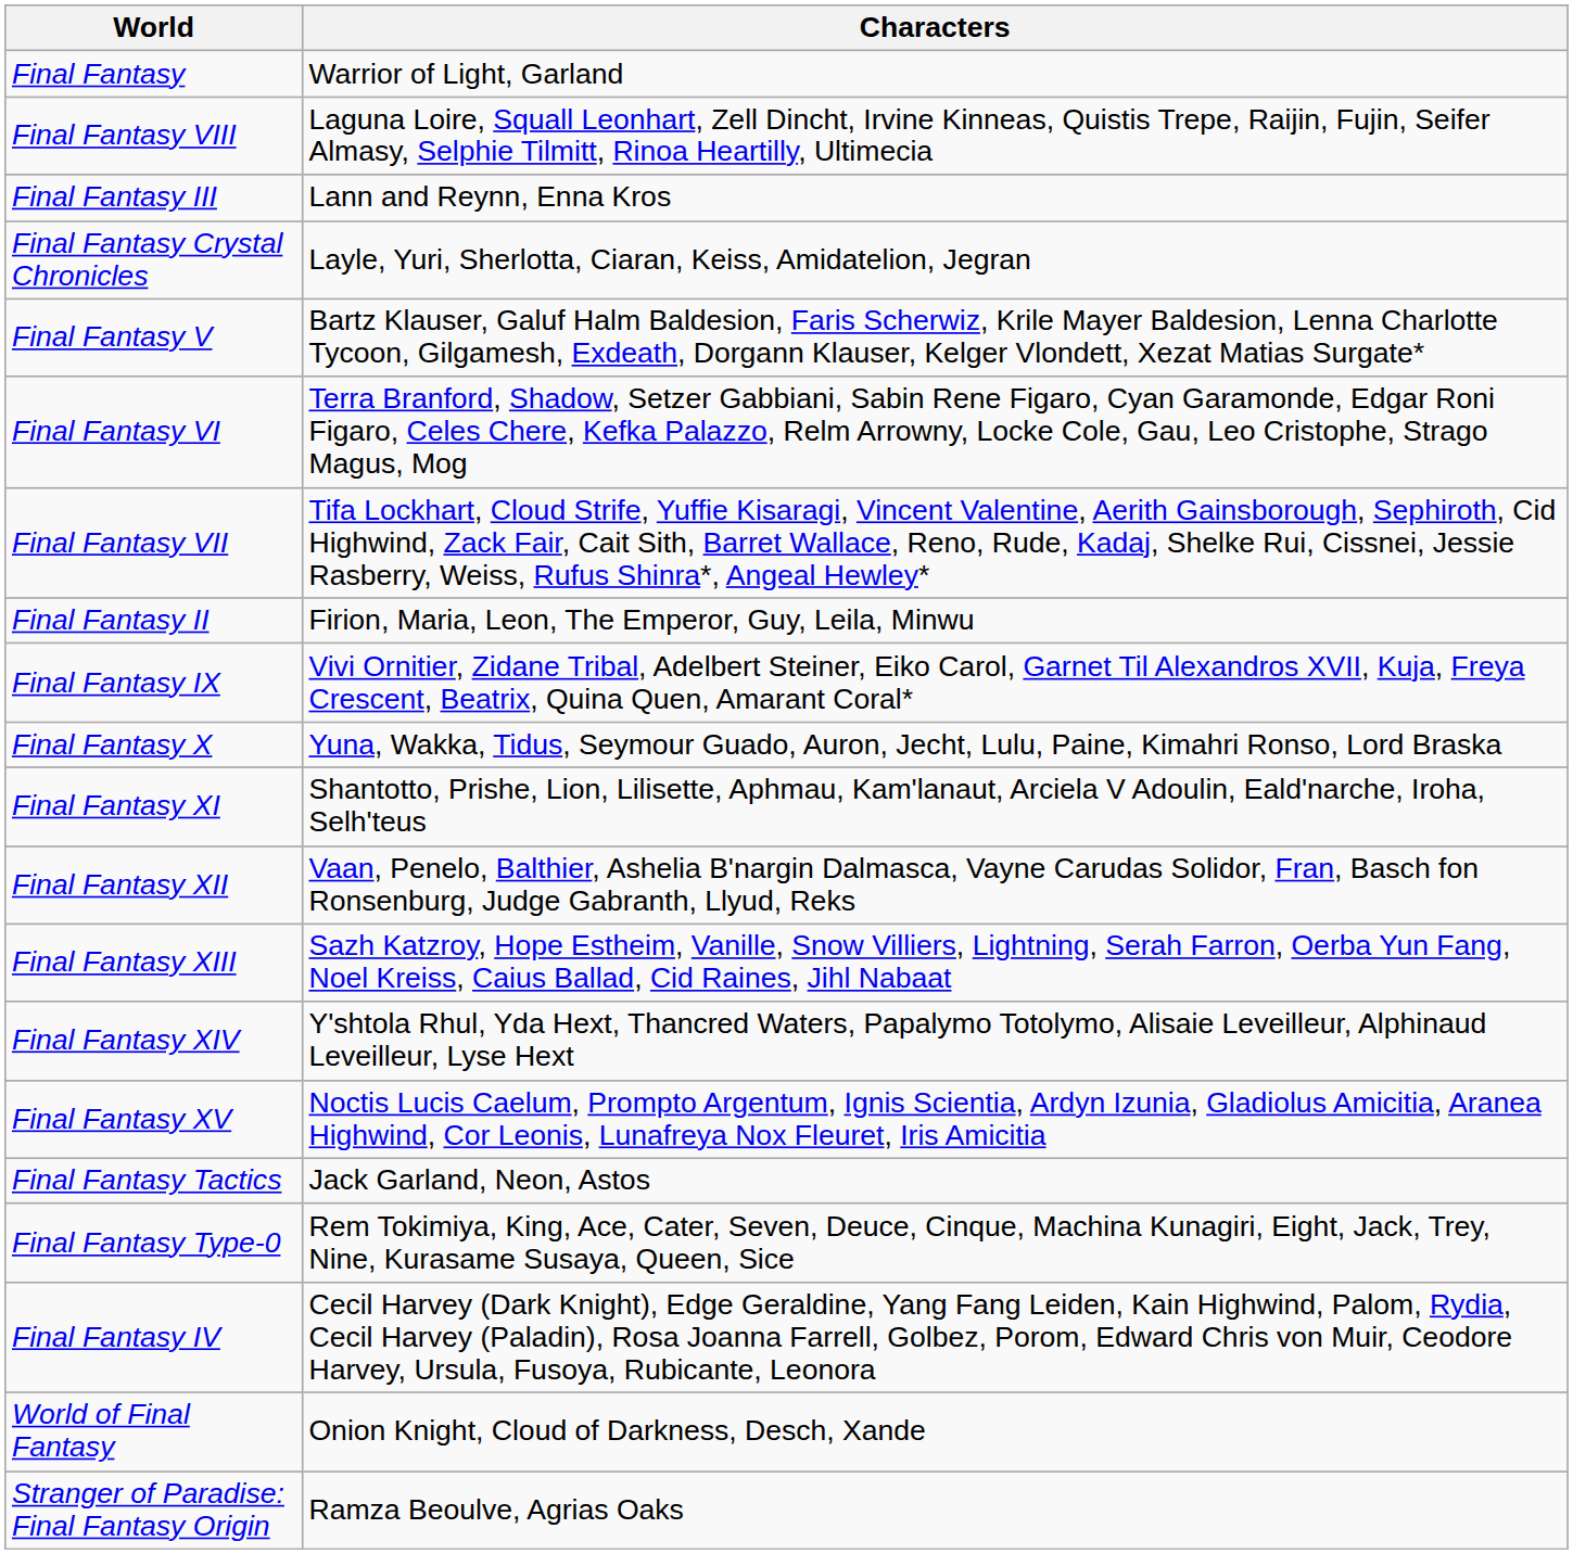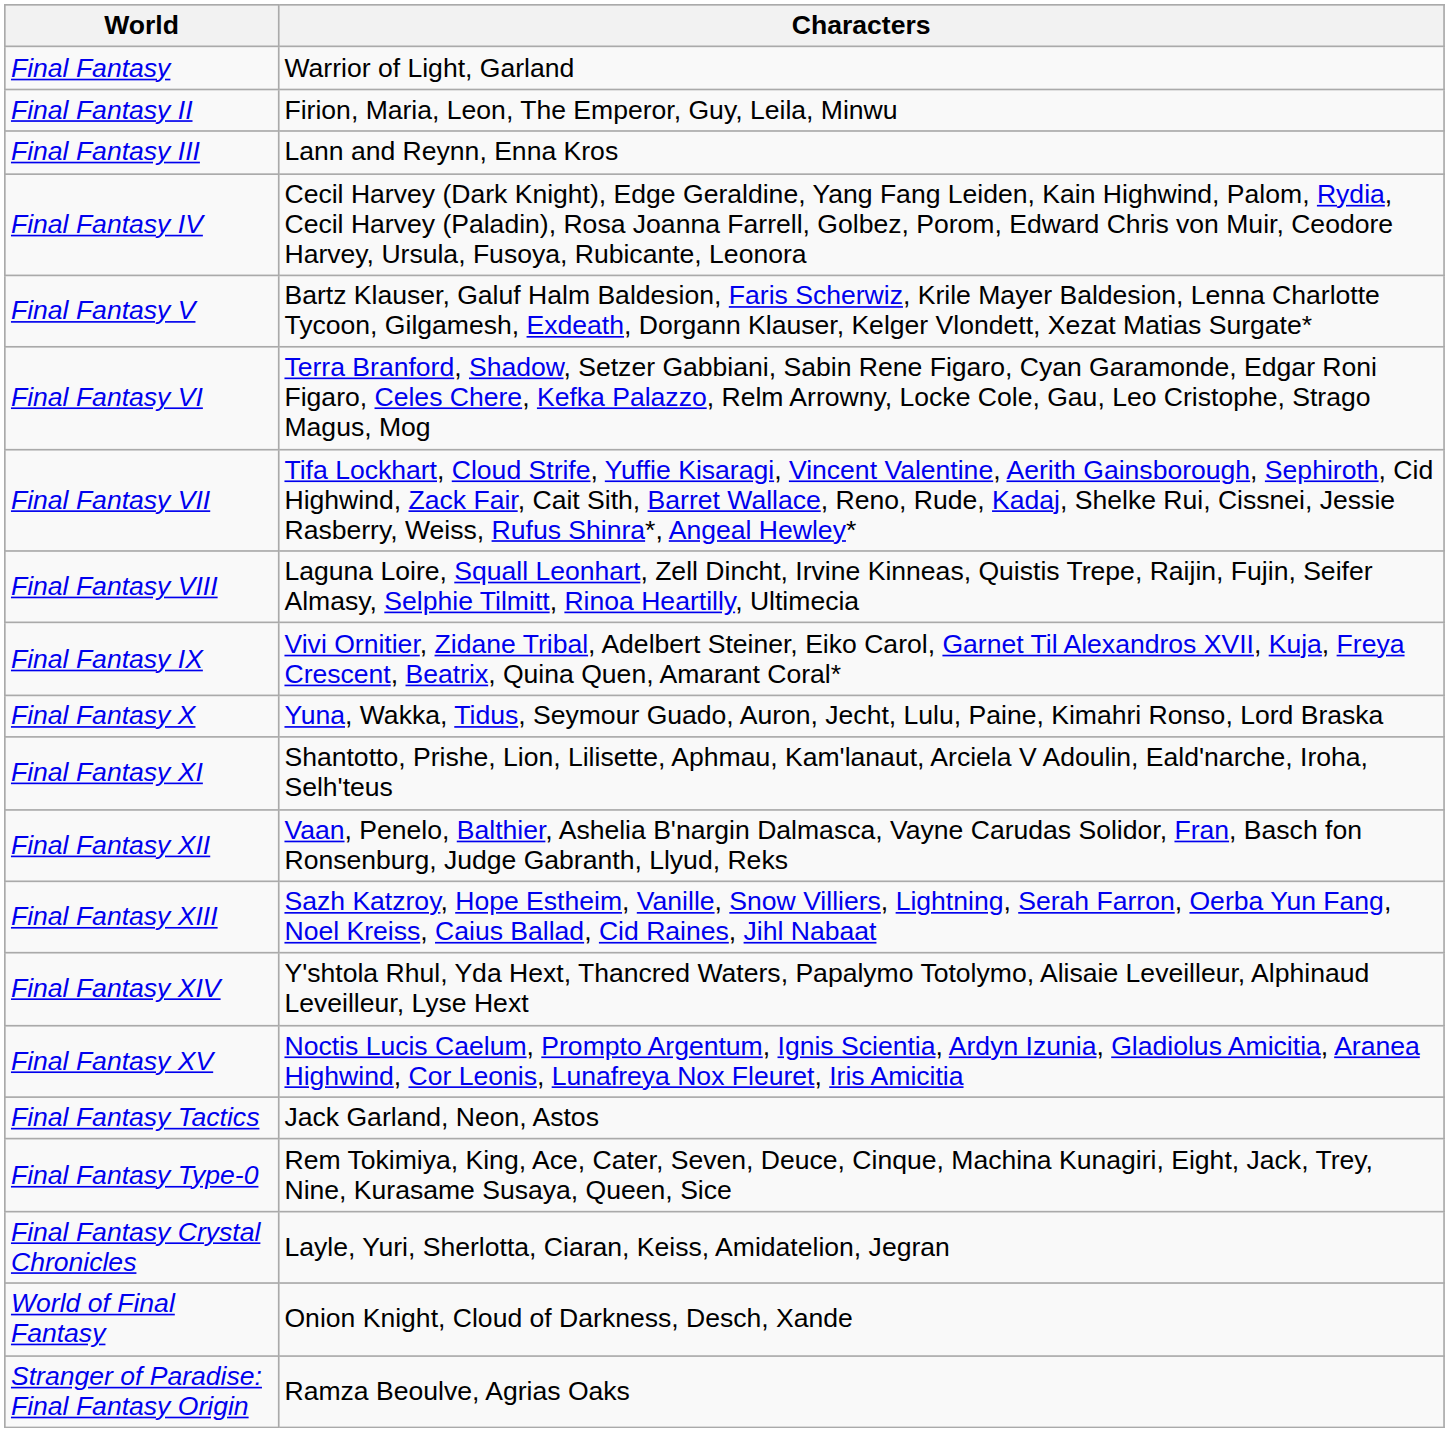rows swapped: Final Fantasy II <-> Final Fantasy VIII
rows swapped: Final Fantasy IV <-> Final Fantasy Crystal Chronicles
